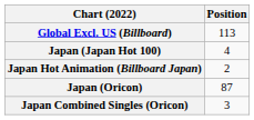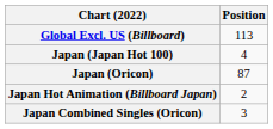rows swapped: Japan Hot Animation (Billboard Japan) <-> Japan (Oricon)
